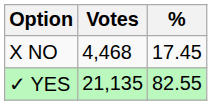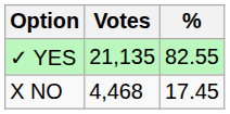rows swapped: ✓ YES <-> X NO
